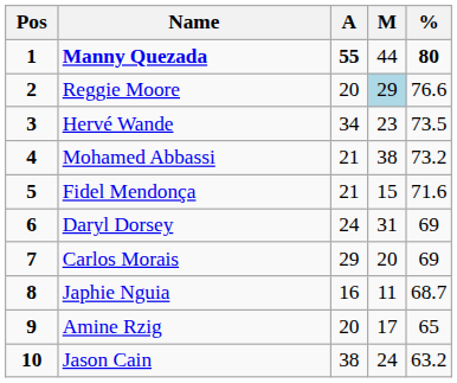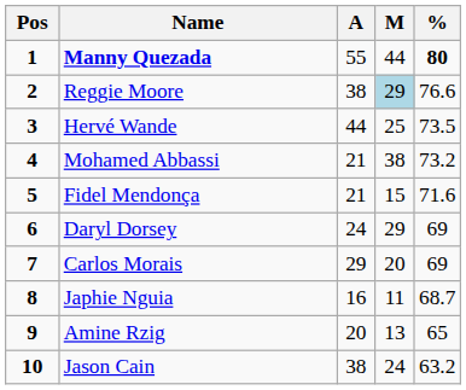Manny Quezada | A: bold -> normal
Reggie Moore | A: 20 -> 38
Hervé Wande | A: 34 -> 44
Hervé Wande | M: 23 -> 25
Daryl Dorsey | M: 31 -> 29
Amine Rzig | M: 17 -> 13
